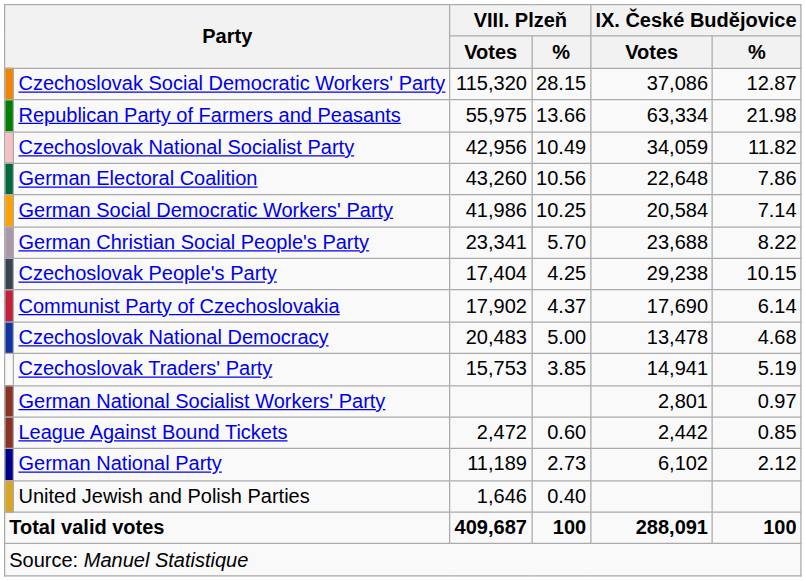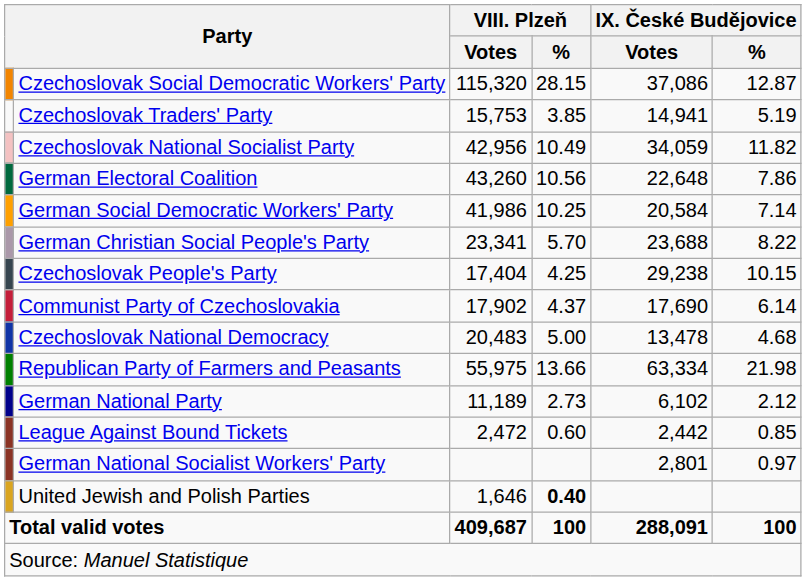rows swapped: Republican Party of Farmers and Peasants <-> Czechoslovak Traders' Party
rows swapped: German National Party <-> German National Socialist Workers' Party
United Jewish and Polish Parties | VIII. Plzeň / %: normal -> bold
